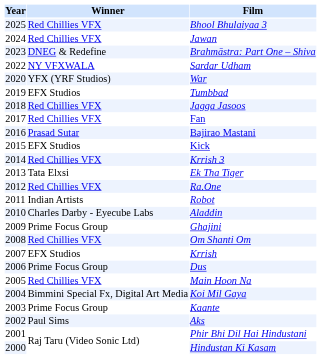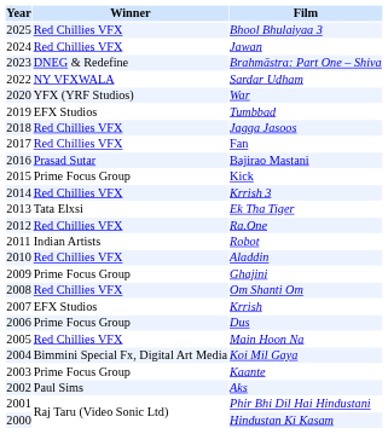Kick | Winner: EFX Studios -> Prime Focus Group
Aladdin | Winner: Charles Darby - Eyecube Labs -> Red Chillies VFX
